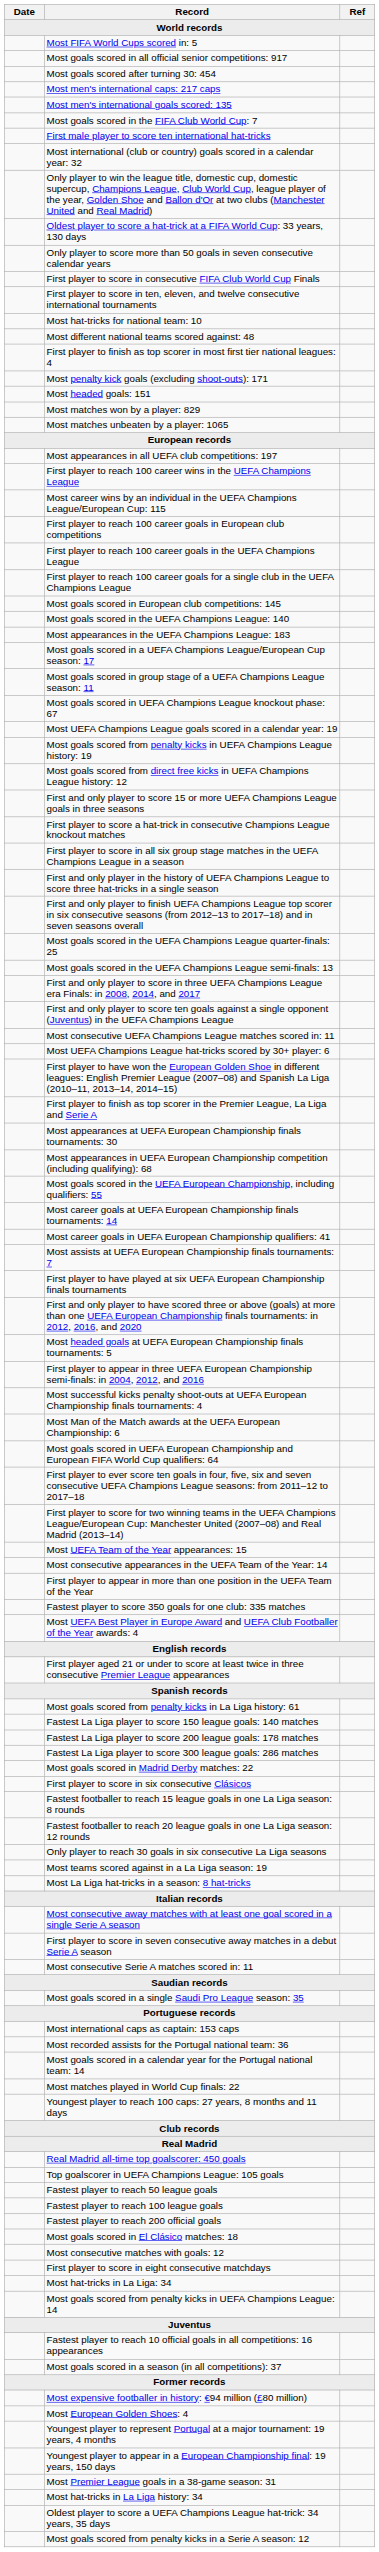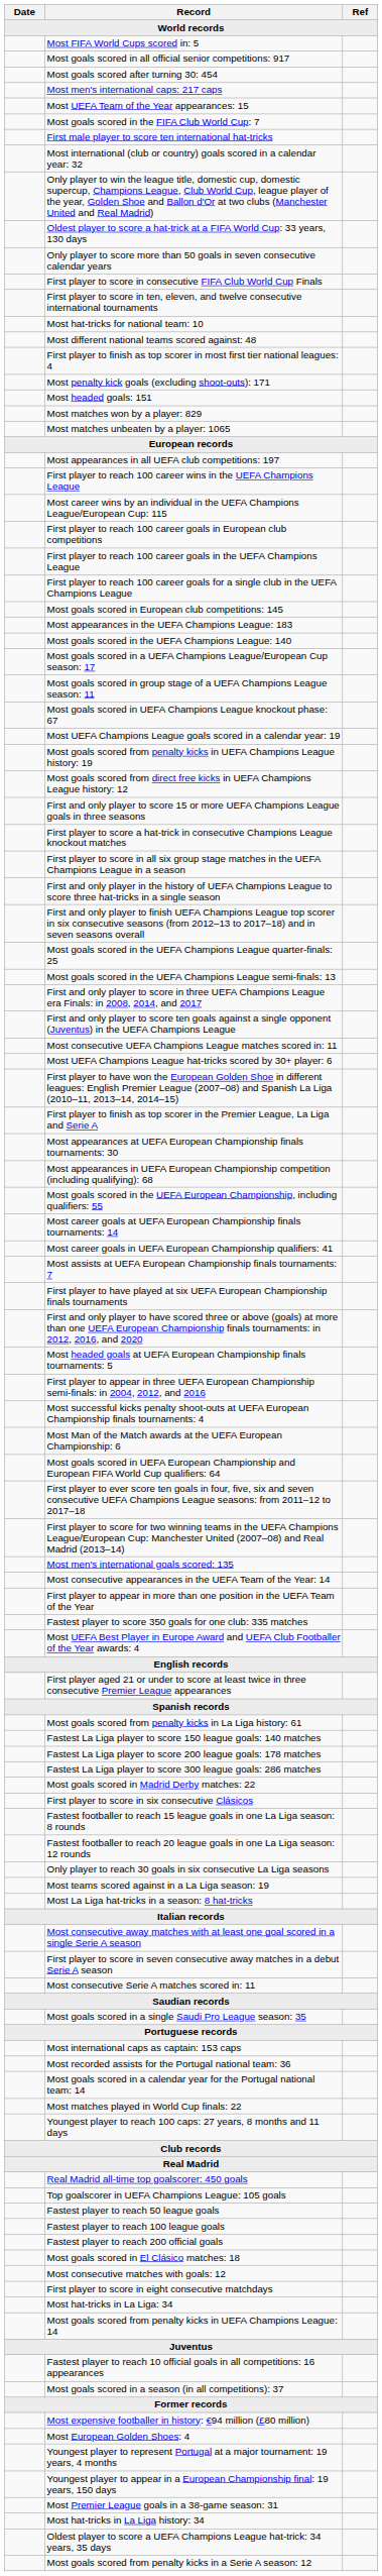rows swapped: Most men's international goals scored: 135 <-> Most UEFA Team of the Year appearances: 15
rows swapped: Most appearances in the UEFA Champions League: 183 <-> Most goals scored in the UEFA Champions League: 140
